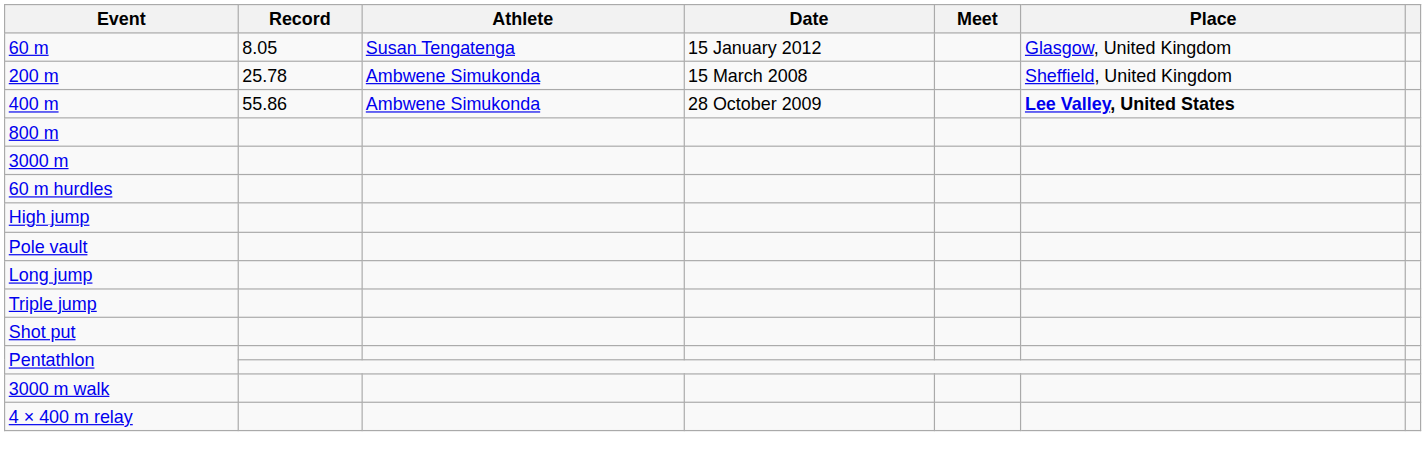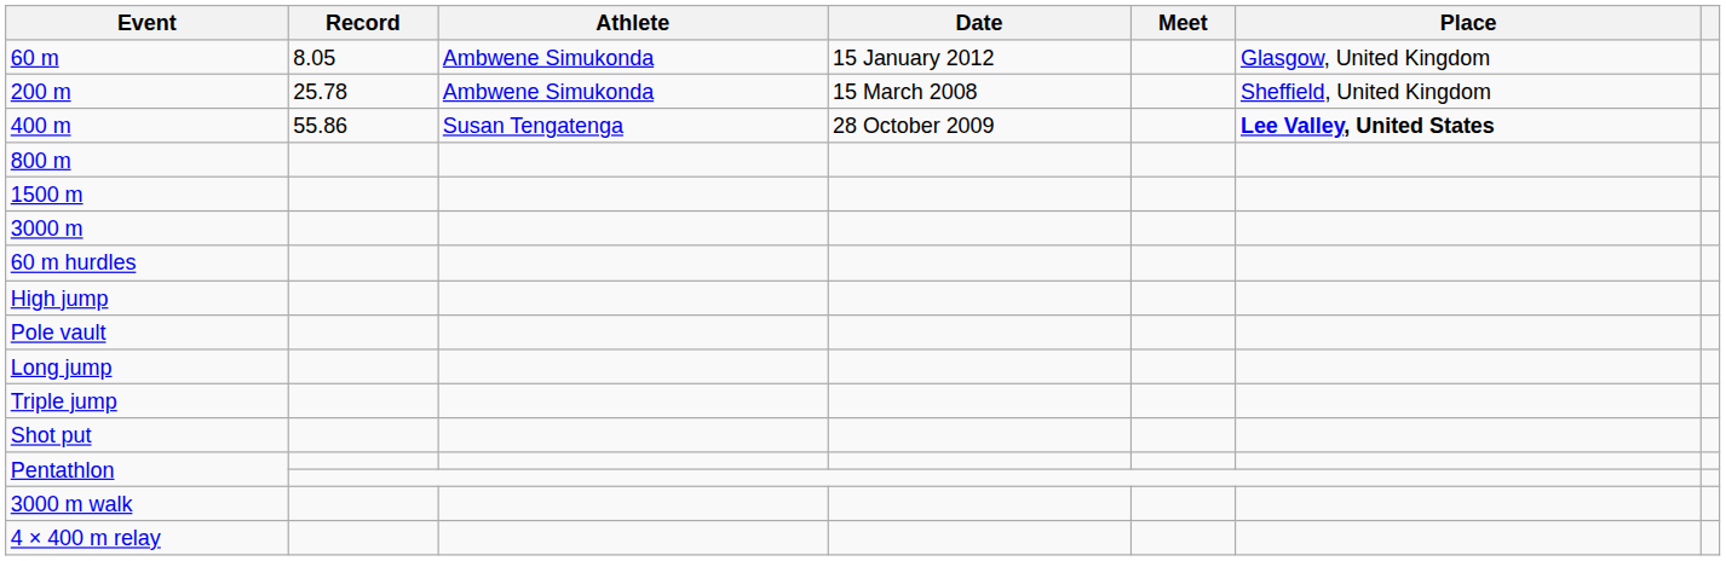60 m | Athlete: Susan Tengatenga -> Ambwene Simukonda
400 m | Athlete: Ambwene Simukonda -> Susan Tengatenga
+ row: 1500 m
